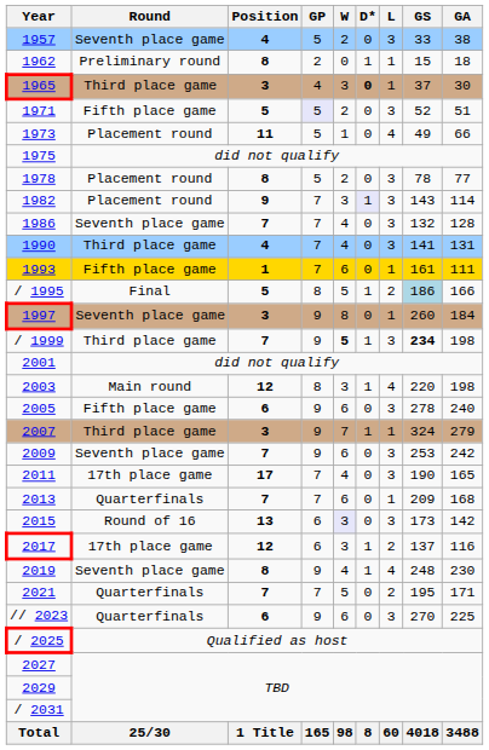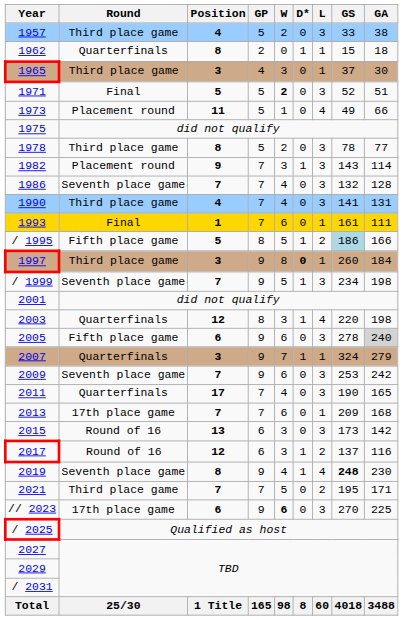1957 | Round: Seventh place game -> Third place game
1962 | Round: Preliminary round -> Quarterfinals
1965 | D*: bold -> normal
1971 | Round: Fifth place game -> Final
1971 | GP: lavender background -> no background
1971 | W: normal -> bold
1978 | Round: Placement round -> Third place game
1982 | D*: lavender background -> no background
1993 | Round: Fifth place game -> Final
/ 1995 | Round: Final -> Fifth place game
1997 | Round: Seventh place game -> Third place game
1997 | D*: normal -> bold
/ 1999 | Round: Third place game -> Seventh place game
/ 1999 | W: bold -> normal
/ 1999 | GS: bold -> normal
2003 | Round: Main round -> Quarterfinals
2005 | GA: no background -> lightgrey background
2007 | Round: Third place game -> Quarterfinals
2011 | Round: 17th place game -> Quarterfinals
2013 | Round: Quarterfinals -> 17th place game
2015 | W: lavender background -> no background
2017 | Round: 17th place game -> Round of 16
2019 | GS: normal -> bold
2021 | Round: Quarterfinals -> Third place game
// 2023 | Round: Quarterfinals -> 17th place game
// 2023 | W: normal -> bold
